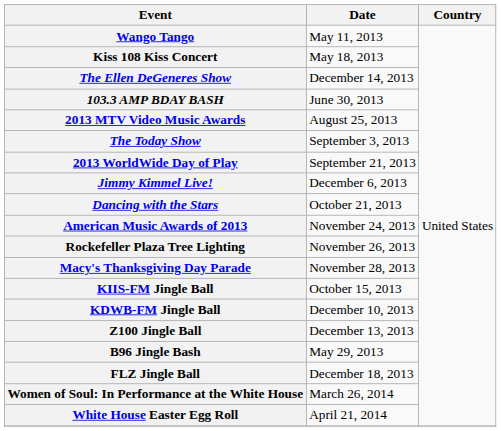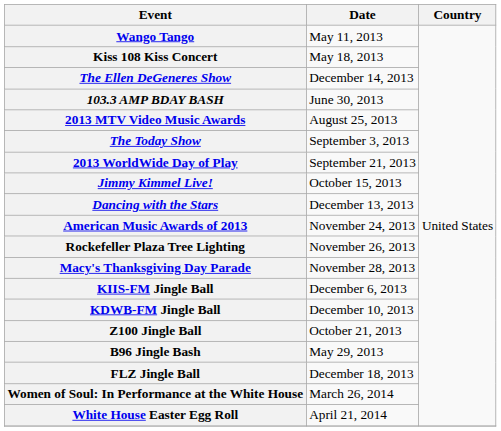Jimmy Kimmel Live! | Date: December 6, 2013 -> October 15, 2013
Dancing with the Stars | Date: October 21, 2013 -> December 13, 2013
KIIS-FM Jingle Ball | Date: October 15, 2013 -> December 6, 2013
Z100 Jingle Ball | Date: December 13, 2013 -> October 21, 2013
